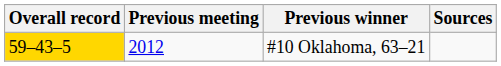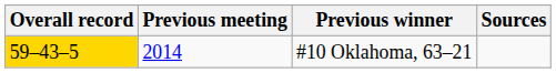#10 Oklahoma, 63–21 | Previous meeting: 2012 -> 2014
